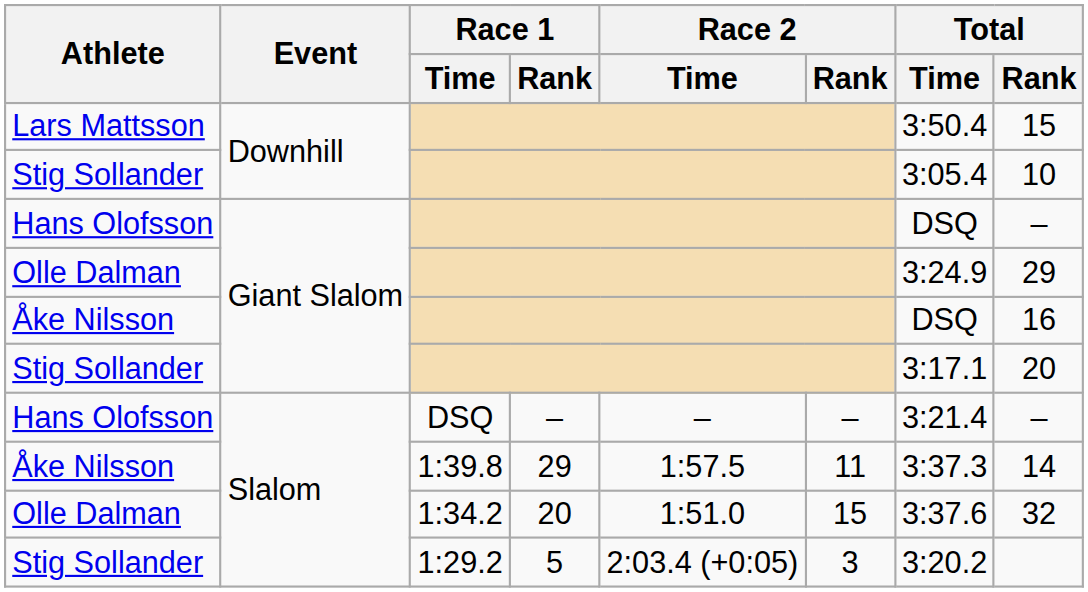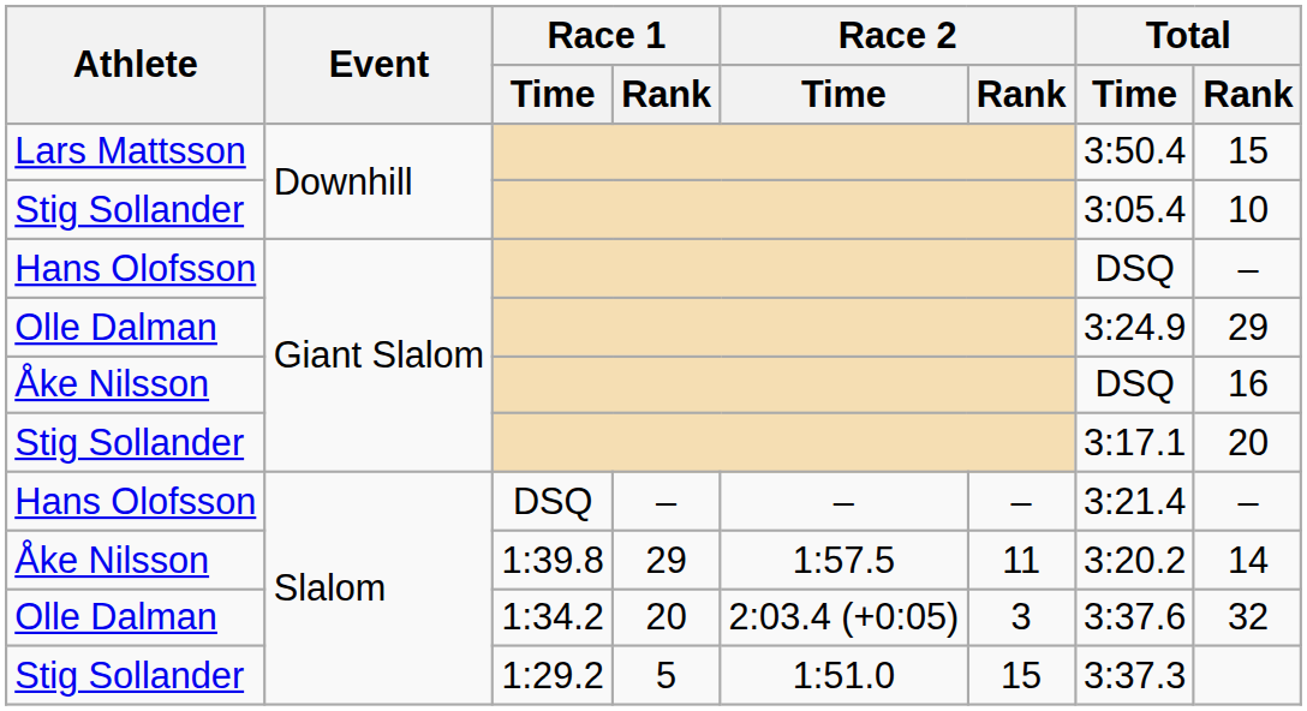Åke Nilsson / Slalom | Total / Time: 3:37.3 -> 3:20.2
Olle Dalman / Slalom | Race 2 / Time: 1:51.0 -> 2:03.4 (+0:05)
Olle Dalman / Slalom | Race 2 / Rank: 15 -> 3
Stig Sollander / Slalom | Race 2 / Time: 2:03.4 (+0:05) -> 1:51.0
Stig Sollander / Slalom | Race 2 / Rank: 3 -> 15
Stig Sollander / Slalom | Total / Time: 3:20.2 -> 3:37.3
